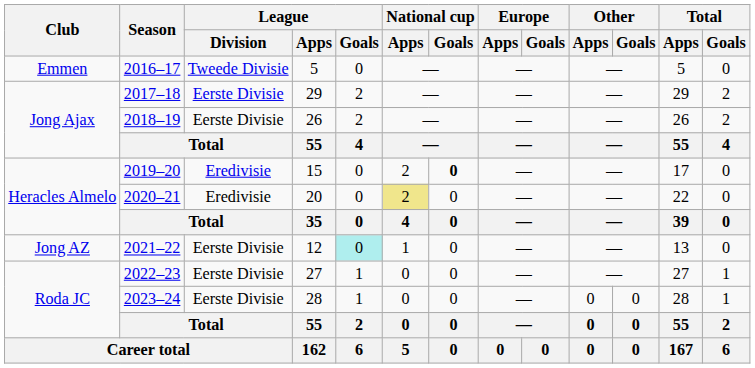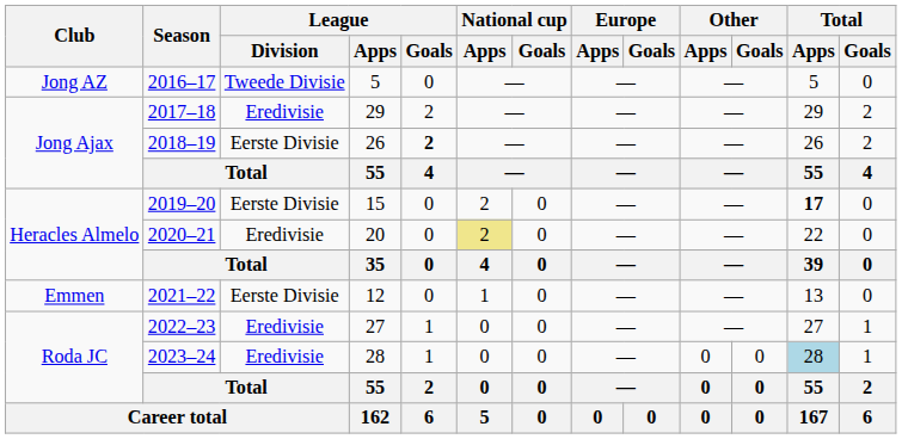2016–17 | Club: Emmen -> Jong AZ
2017–18 | League / Division: Eerste Divisie -> Eredivisie
2018–19 | League / Goals: normal -> bold
2019–20 | League / Division: Eredivisie -> Eerste Divisie
2019–20 | National cup / Goals: bold -> normal
2019–20 | Total / Apps: normal -> bold
2021–22 | Club: Jong AZ -> Emmen
2021–22 | League / Goals: paleturquoise background -> no background
2022–23 | League / Division: Eerste Divisie -> Eredivisie
2023–24 | League / Division: Eerste Divisie -> Eredivisie
2023–24 | Total / Apps: no background -> lightblue background
